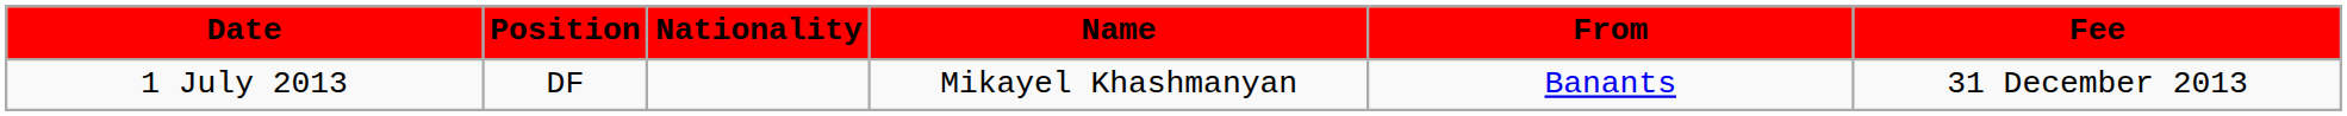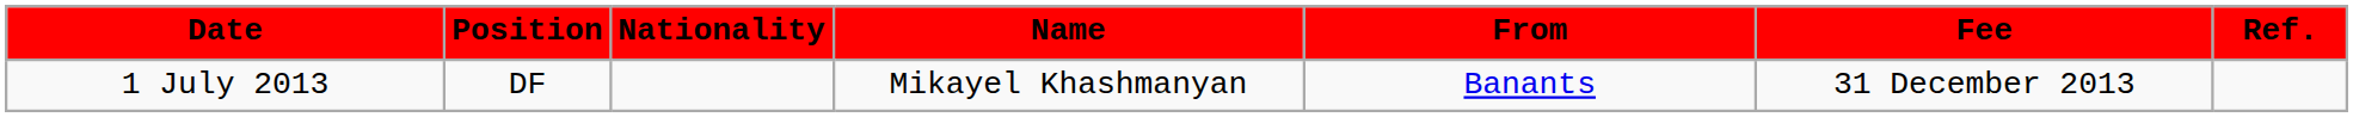+ column: Ref.
